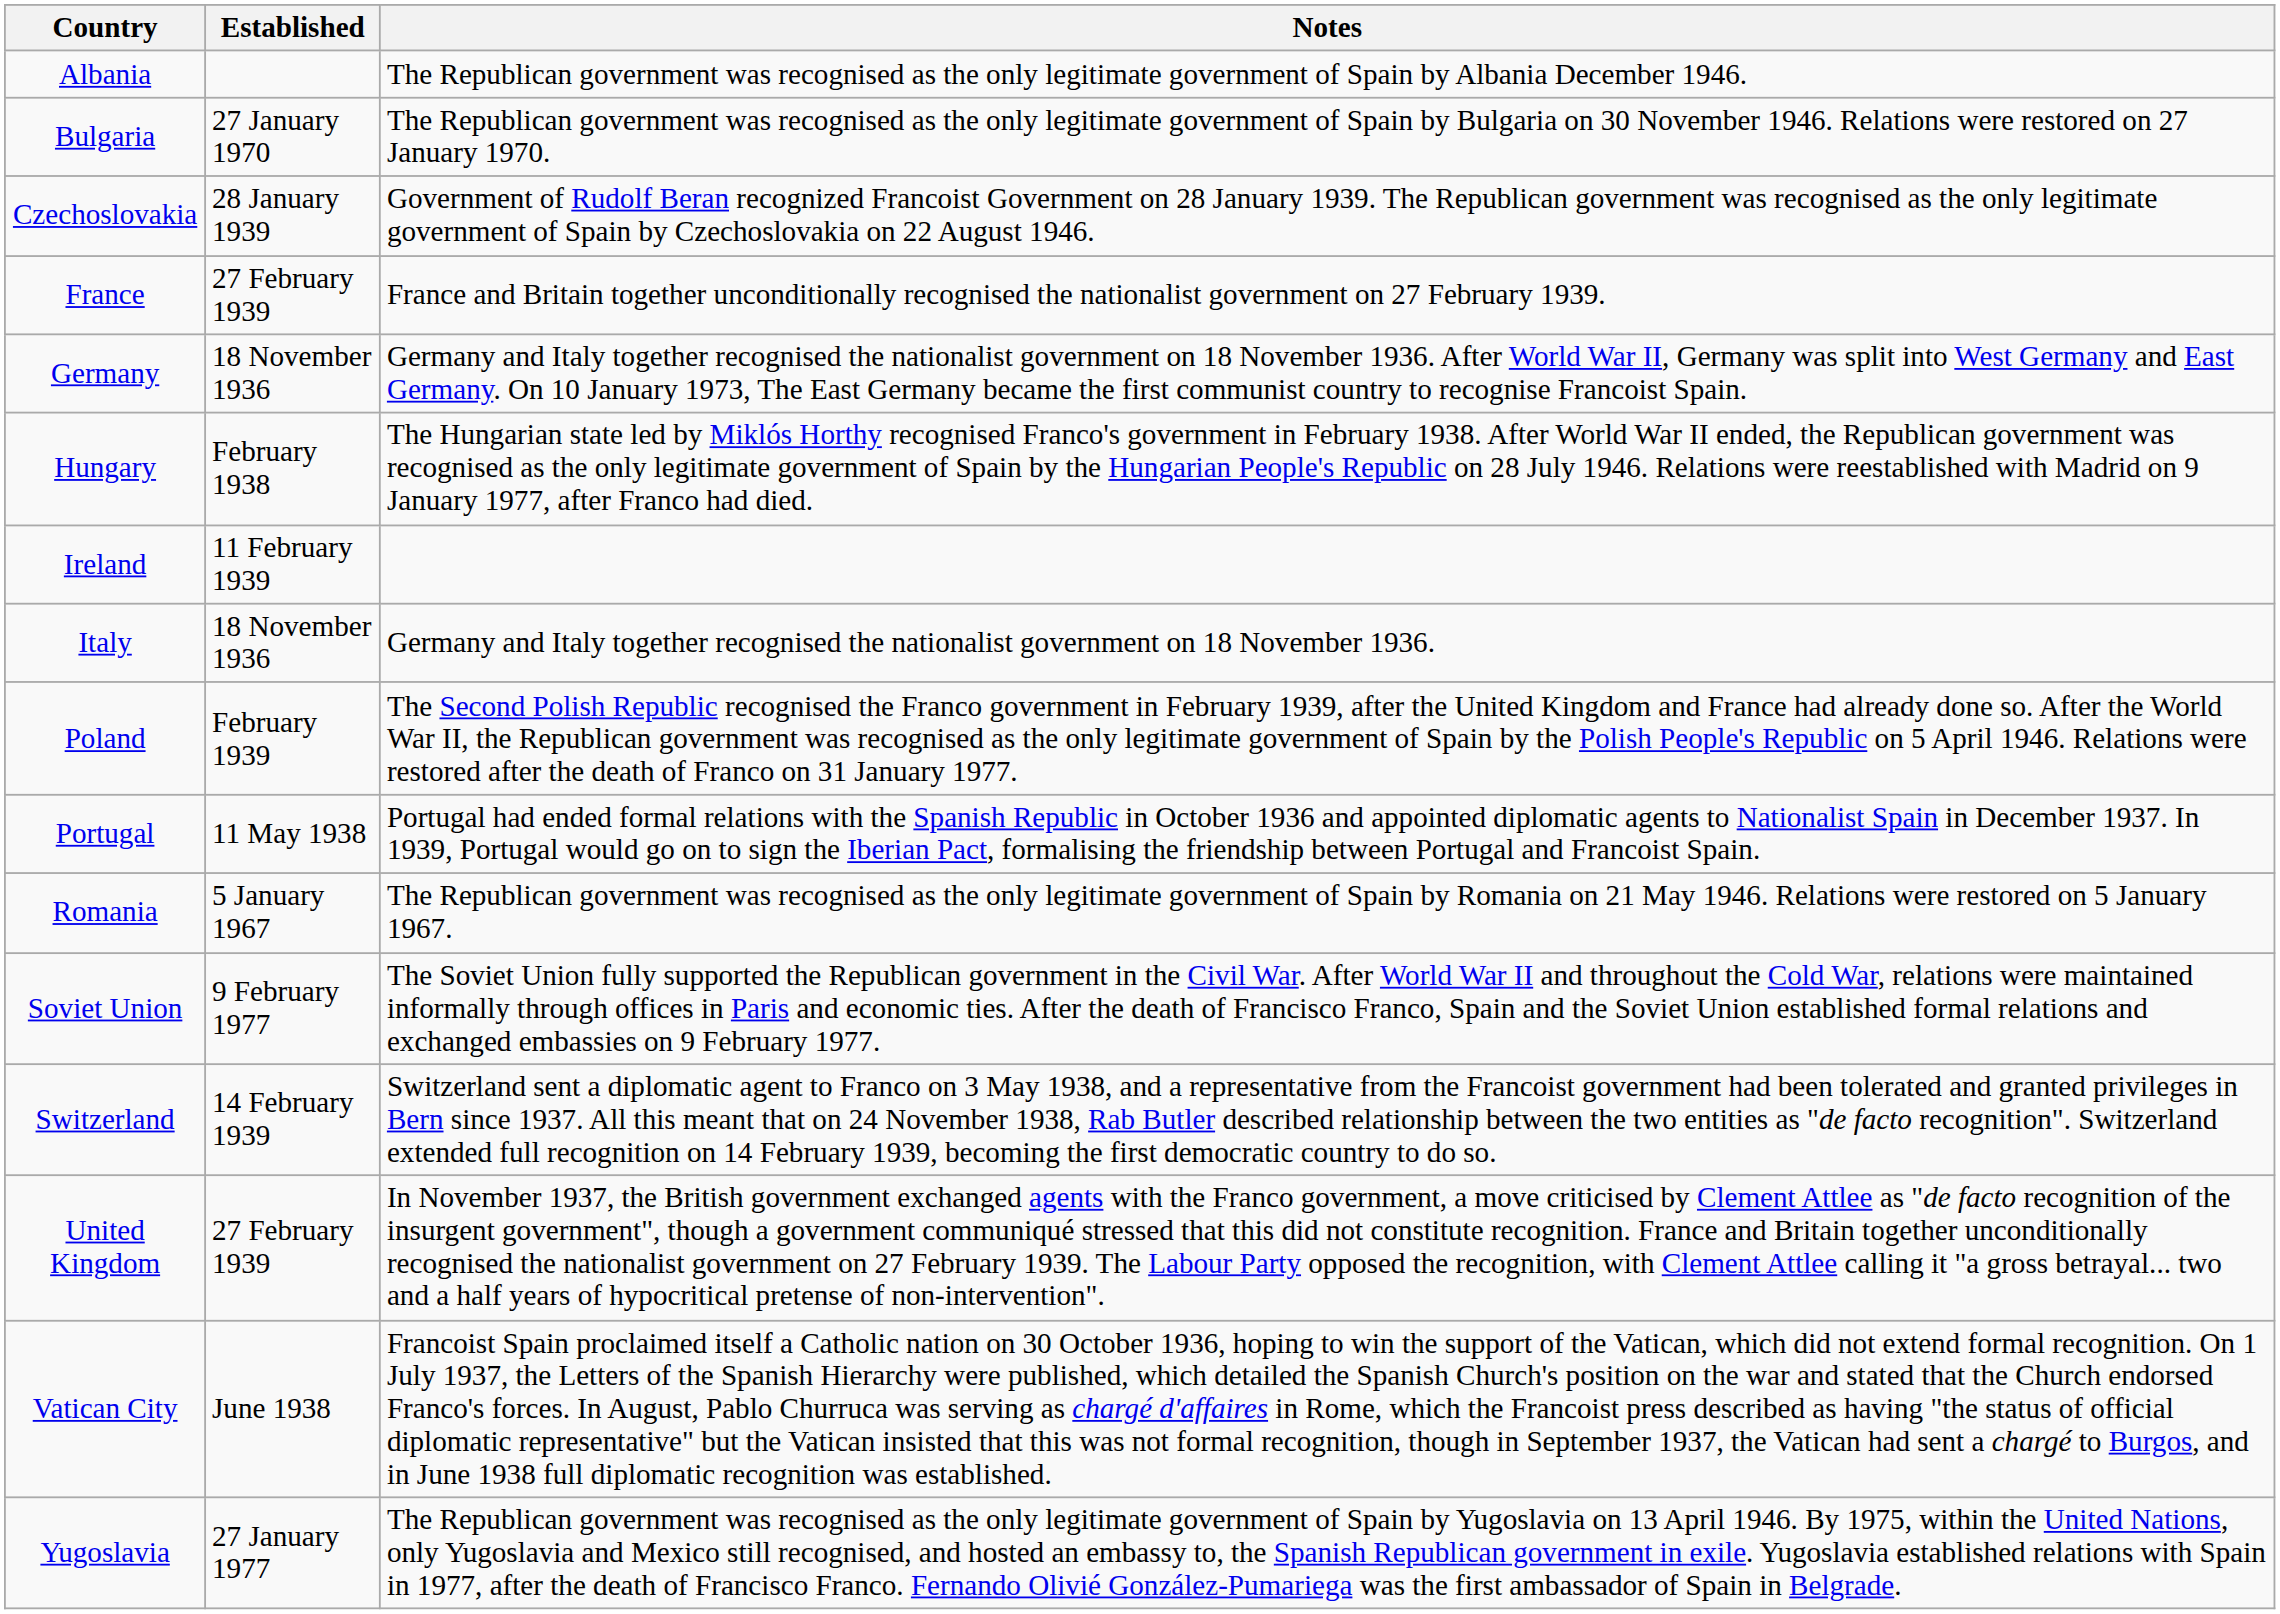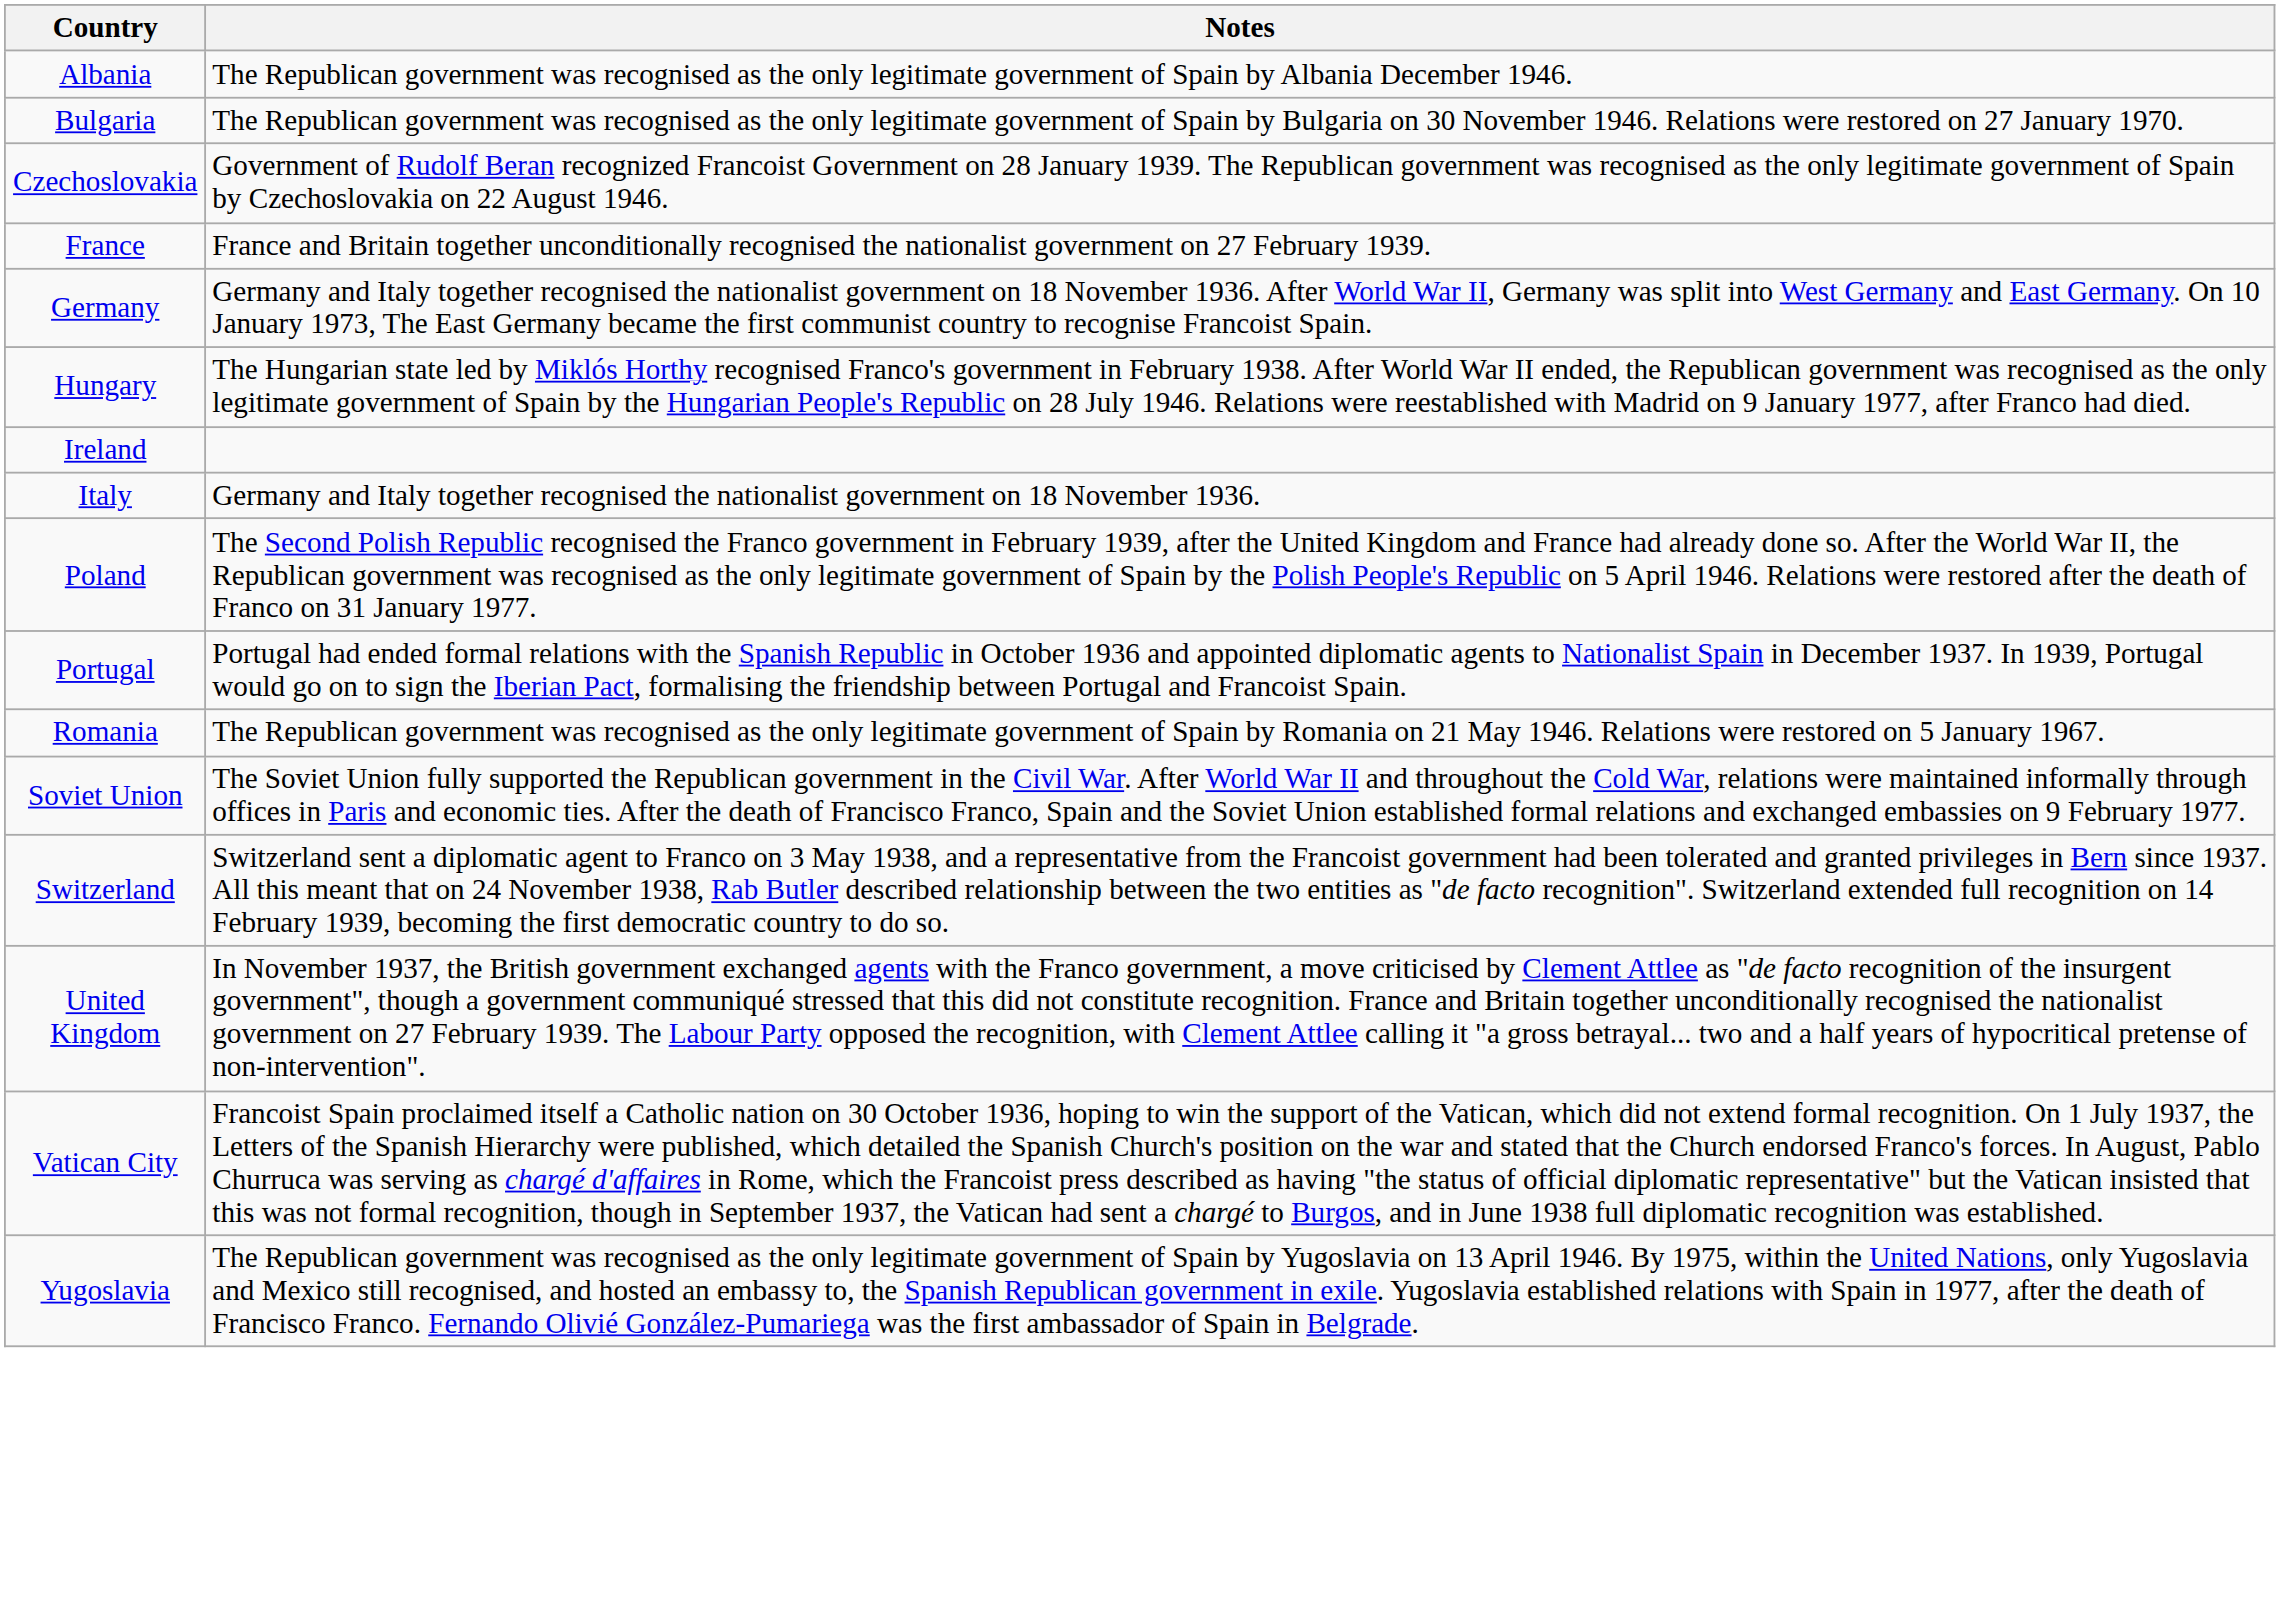- column: Established | 27 January 1970 | 28 January 1939 | 27 February 1939 | 18 November 1936 | February 1938 | 11 February 1939 | 18 November 1936 | February 1939 | 11 May 1938 | 5 January 1967 | 9 February 1977 | 14 February 1939 | 27 February 1939 | June 1938 | 27 January 1977
